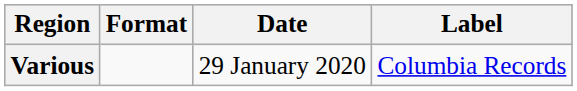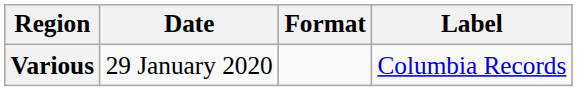columns swapped: Date <-> Format
